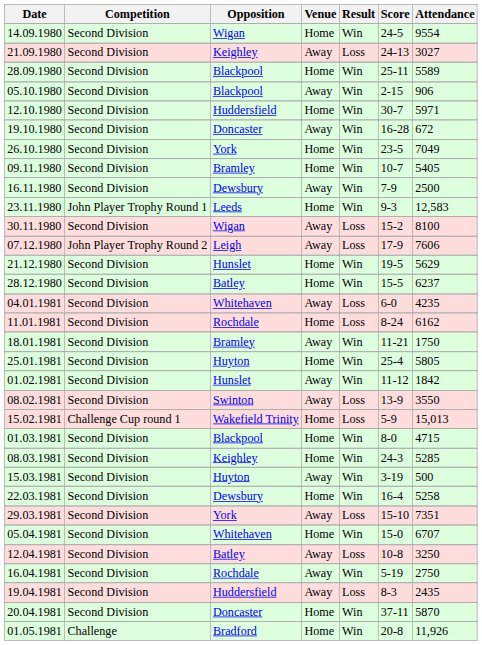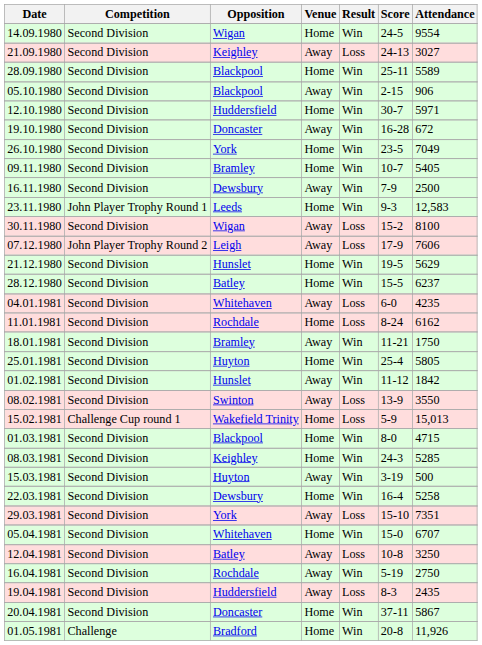20.04.1981 | Attendance: 5870 -> 5867
